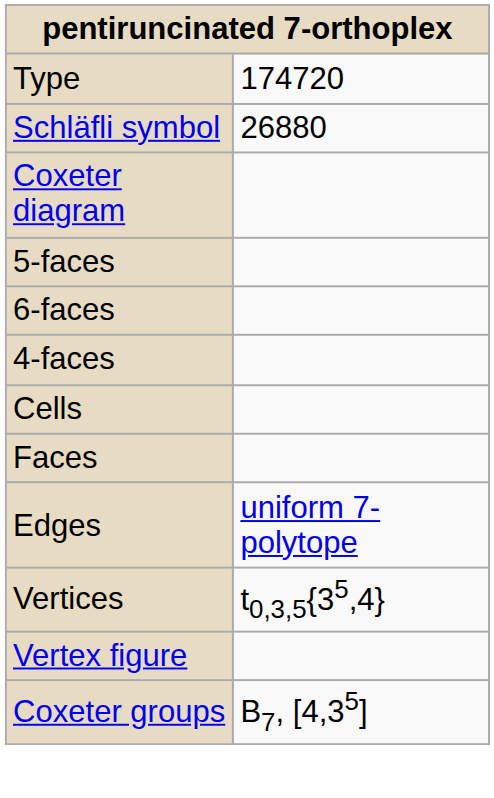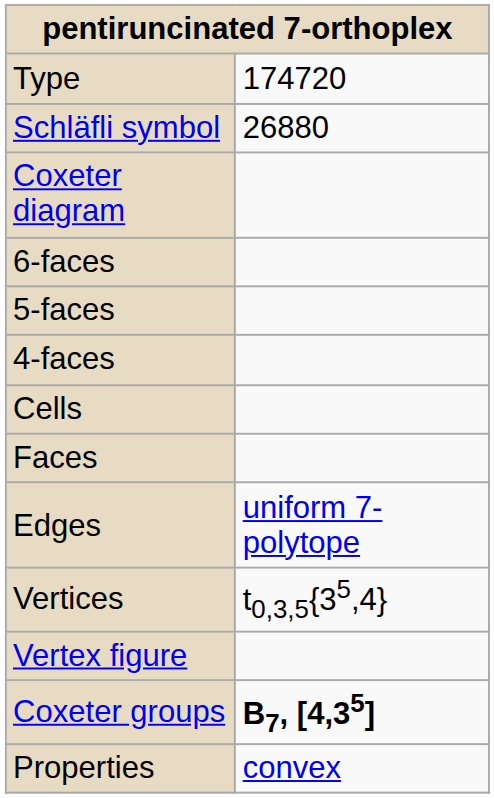rows swapped: 6-faces <-> 5-faces
Coxeter groups | column 2: normal -> bold
+ row: Properties | convex
